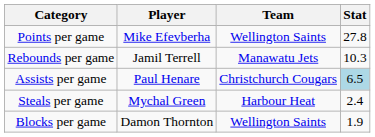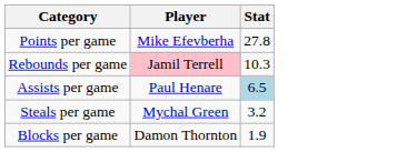- column: Team | Wellington Saints | Manawatu Jets | Christchurch Cougars | Harbour Heat | Wellington Saints
Rebounds per game | Player: no background -> pink background
Steals per game | Stat: 2.4 -> 3.2
